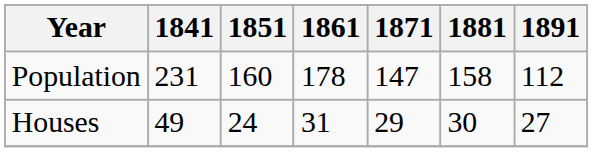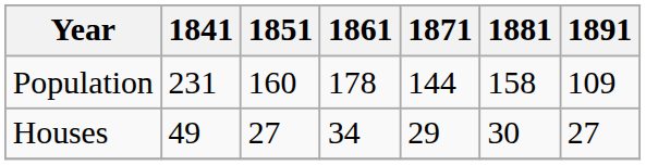Population | 1871: 147 -> 144
Population | 1891: 112 -> 109
Houses | 1851: 24 -> 27
Houses | 1861: 31 -> 34
